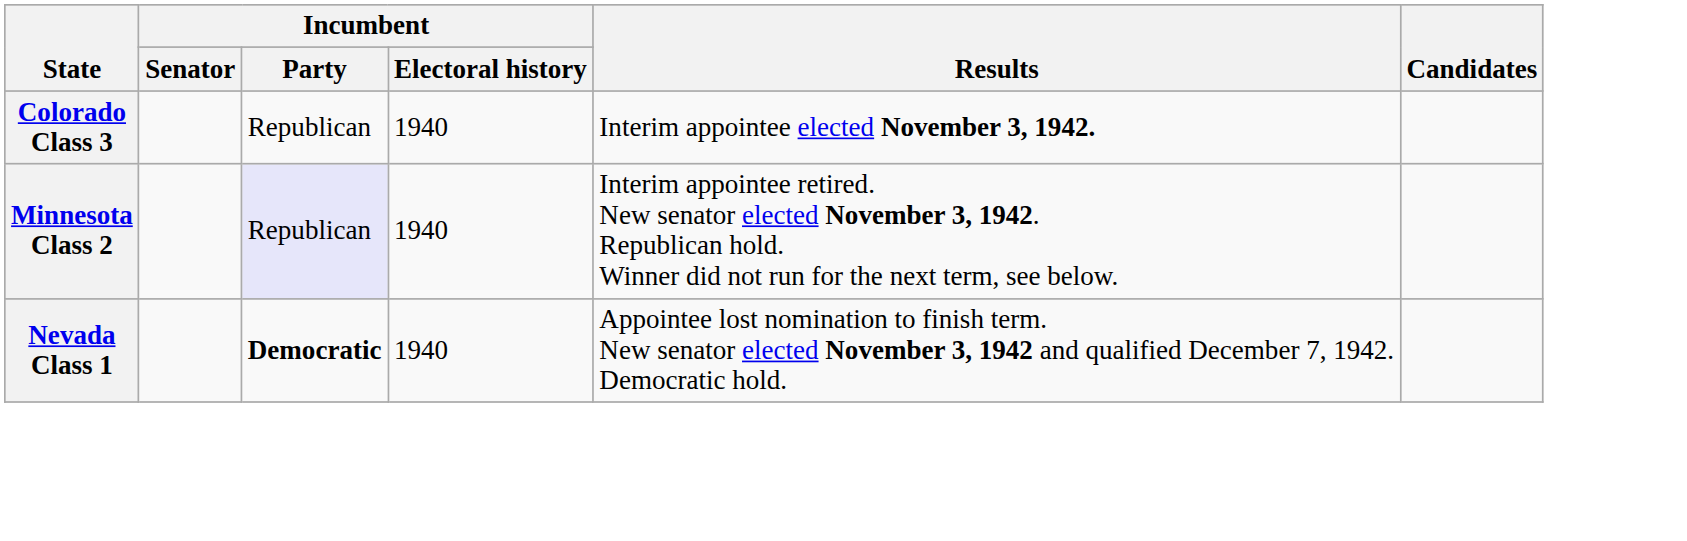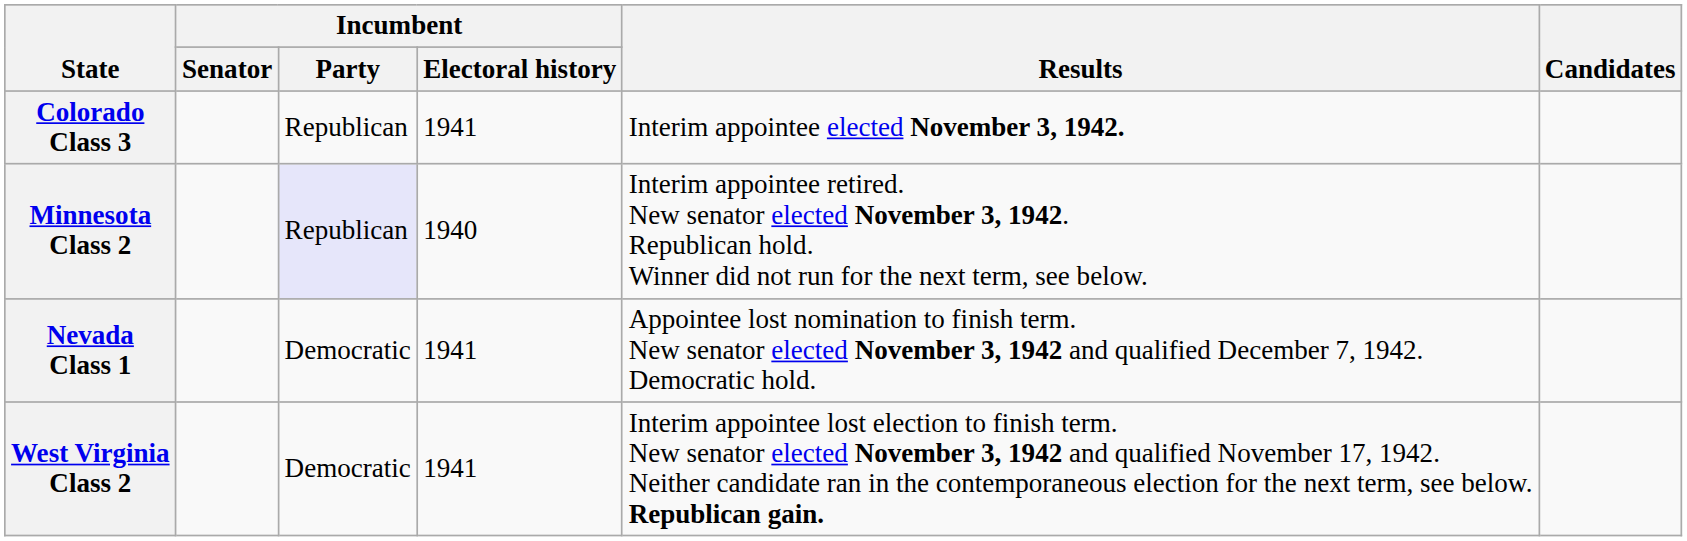Colorado Class 3 | Incumbent / Electoral history: 1940 -> 1941
Nevada Class 1 | Incumbent / Party: bold -> normal
Nevada Class 1 | Incumbent / Electoral history: 1940 -> 1941
+ row: West Virginia Class 2 | Democratic | 1941 | Interim appointee lost election to finish term. New senator elected November 3, 1942 and qualified November 17, 1942. Neither candidate ran in the contemporaneous election for the next term, see below. Republican gain.
